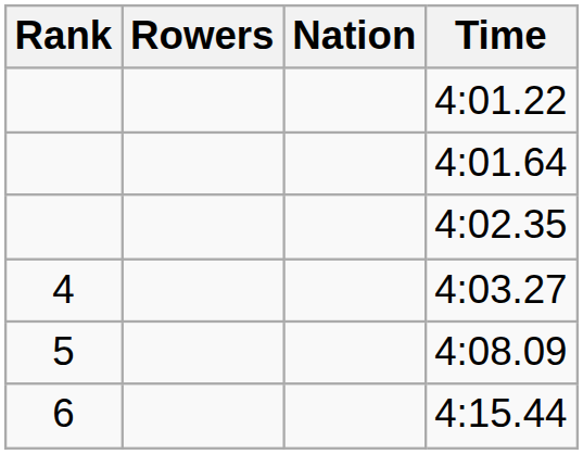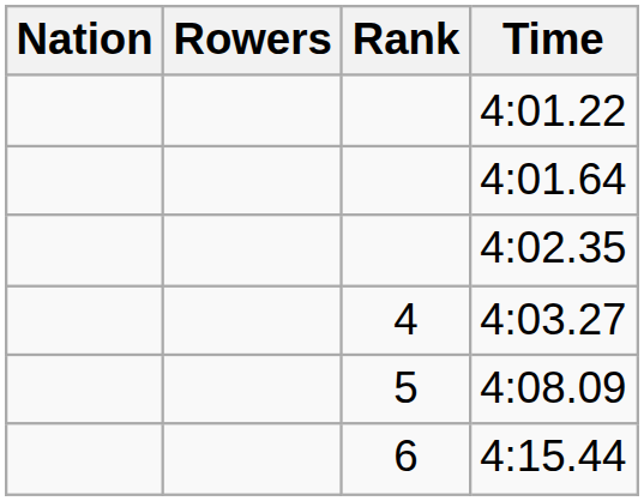columns swapped: Rank <-> Nation
